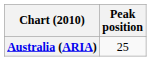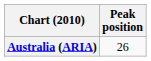Australia (ARIA) | Peak position: 25 -> 26
